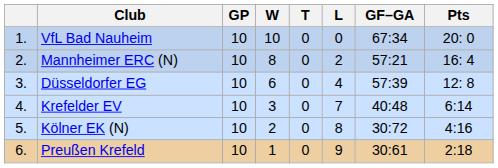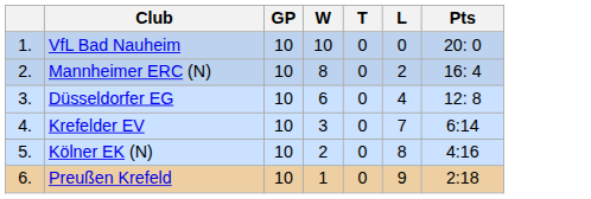- column: GF–GA | 67:34 | 57:21 | 57:39 | 40:48 | 30:72 | 30:61
